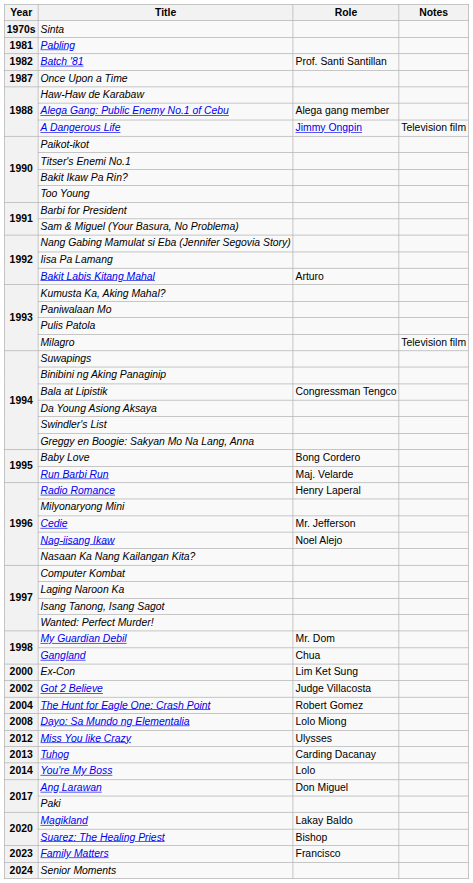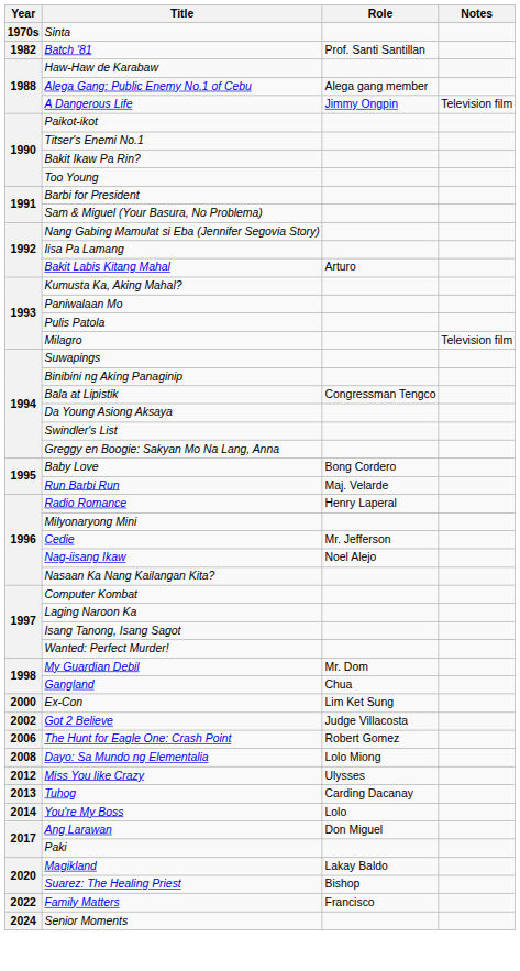- row: 1981 | Pabling
- row: 1987 | Once Upon a Time
The Hunt for Eagle One: Crash Point | Year: 2004 -> 2006
Family Matters | Year: 2023 -> 2022
